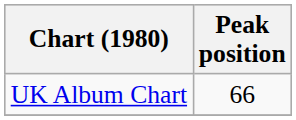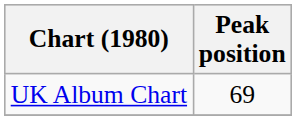UK Album Chart | Peak position: 66 -> 69
